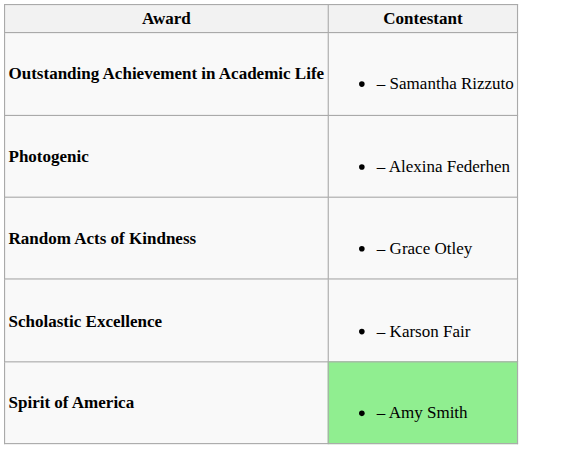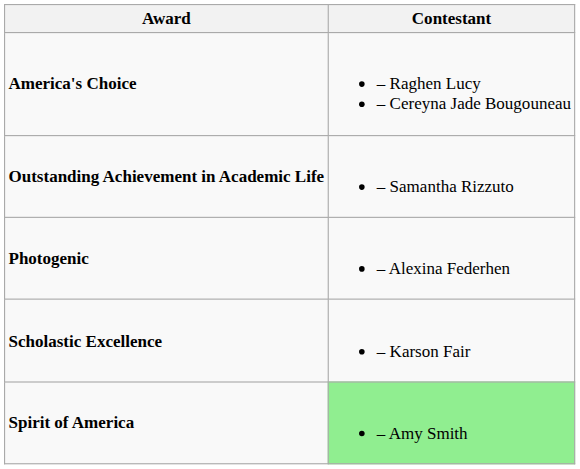+ row: America's Choice | – Raghen Lucy – Cereyna Jade Bougouneau
- row: Random Acts of Kindness | – Grace Otley
